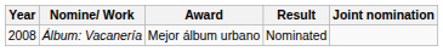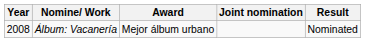columns swapped: Result <-> Joint nomination
